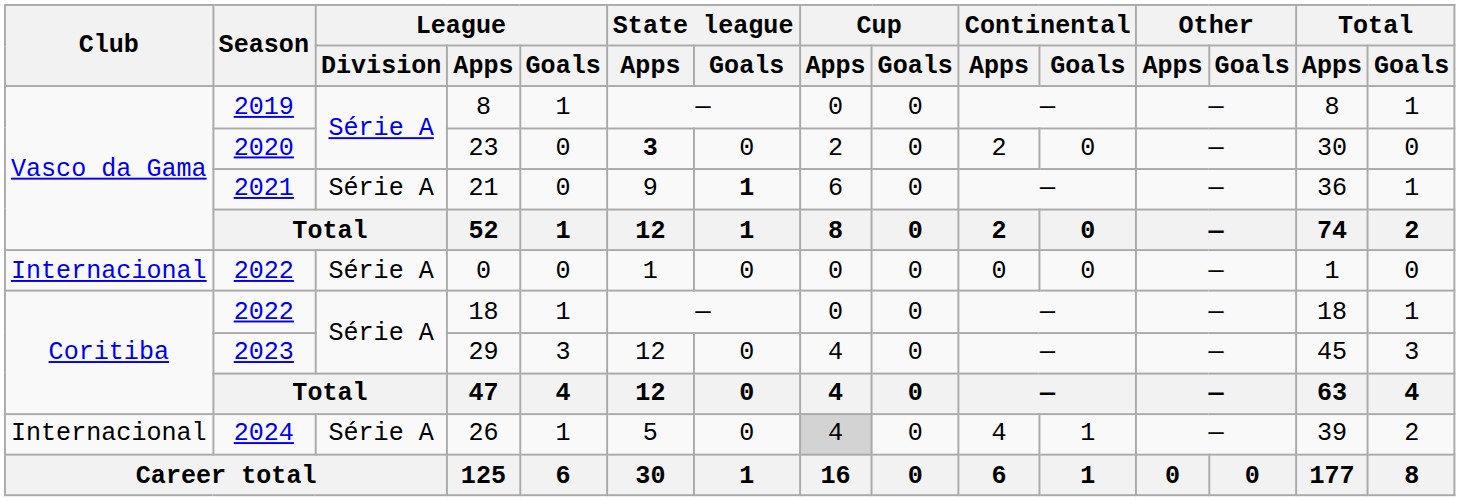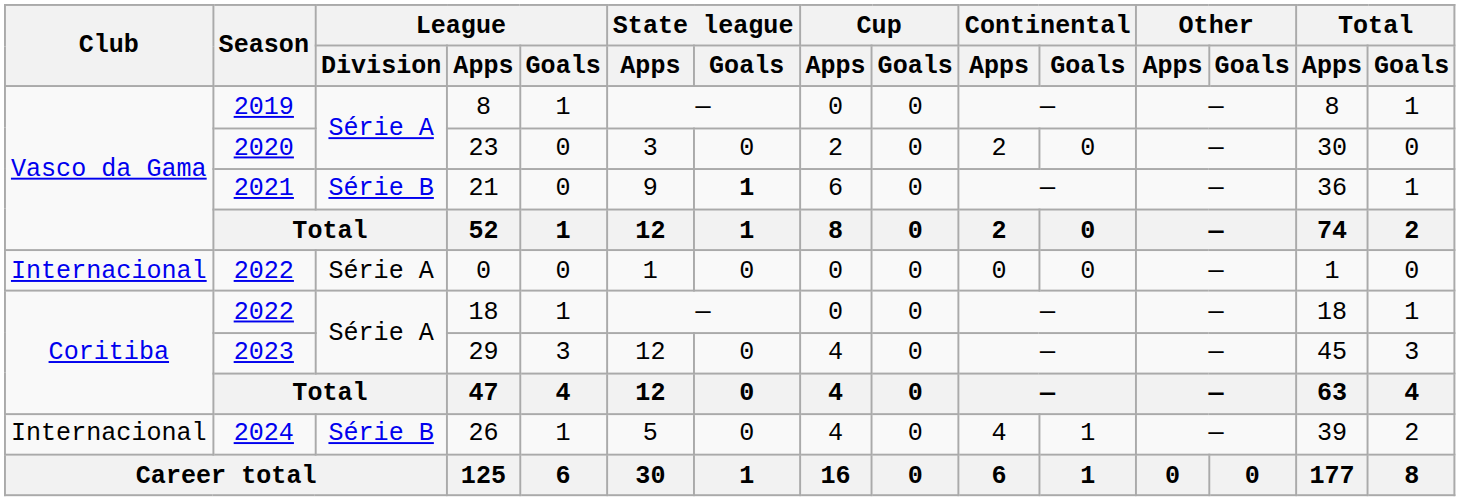23 | State league / Apps: bold -> normal
21 | League / Division: Série A -> Série B
26 | League / Division: Série A -> Série B
26 | Cup / Apps: lightgrey background -> no background
